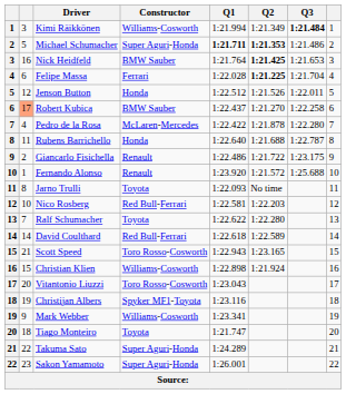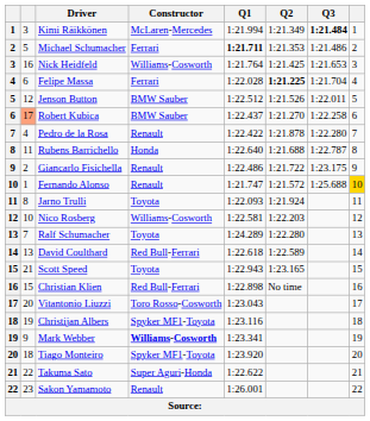Kimi Räikkönen | Constructor: Williams-Cosworth -> McLaren-Mercedes
Michael Schumacher | Constructor: Super Aguri-Honda -> Ferrari
Michael Schumacher | Q2: bold -> normal
Nick Heidfeld | Constructor: BMW Sauber -> Williams-Cosworth
Nick Heidfeld | Q2: bold -> normal
Jenson Button | Constructor: Honda -> BMW Sauber
Pedro de la Rosa | Constructor: McLaren-Mercedes -> Renault
Fernando Alonso | Q1: 1:23.920 -> 1:21.747
Fernando Alonso | column 8: no background -> gold background
Jarno Trulli | Q2: No time -> 1:21.924
Nico Rosberg | Constructor: Red Bull-Ferrari -> Williams-Cosworth
Ralf Schumacher | Q1: 1:22.622 -> 1:24.289
David Coulthard | column 2: 14 -> 13
Scott Speed | Constructor: Toro Rosso-Cosworth -> Toyota
Christian Klien | Constructor: Williams-Cosworth -> Red Bull-Ferrari
Christian Klien | Q2: 1:21.924 -> No time
Mark Webber | Constructor: normal -> bold
Tiago Monteiro | Constructor: Toyota -> Spyker MF1-Toyota
Tiago Monteiro | Q1: 1:21.747 -> 1:23.920
Takuma Sato | Q1: 1:24.289 -> 1:22.622
Sakon Yamamoto | Constructor: Super Aguri-Honda -> Renault
